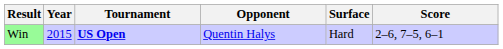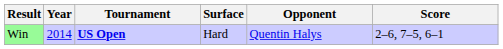columns swapped: Surface <-> Opponent
Win | Year: 2015 -> 2014
